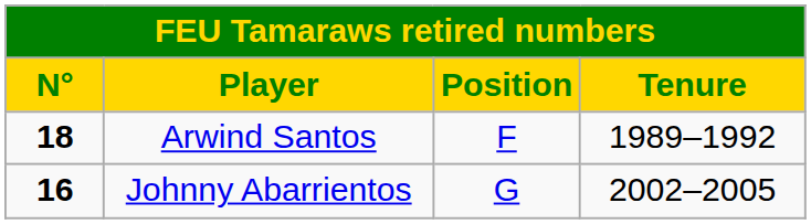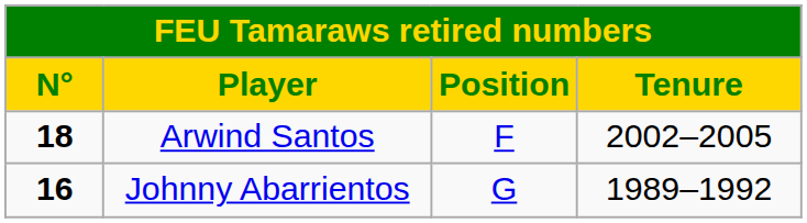Arwind Santos | Tenure: 1989–1992 -> 2002–2005
Johnny Abarrientos | Tenure: 2002–2005 -> 1989–1992
